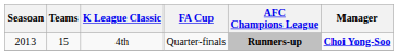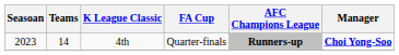4th | Seasoan: 2013 -> 2023
4th | Teams: 15 -> 14
